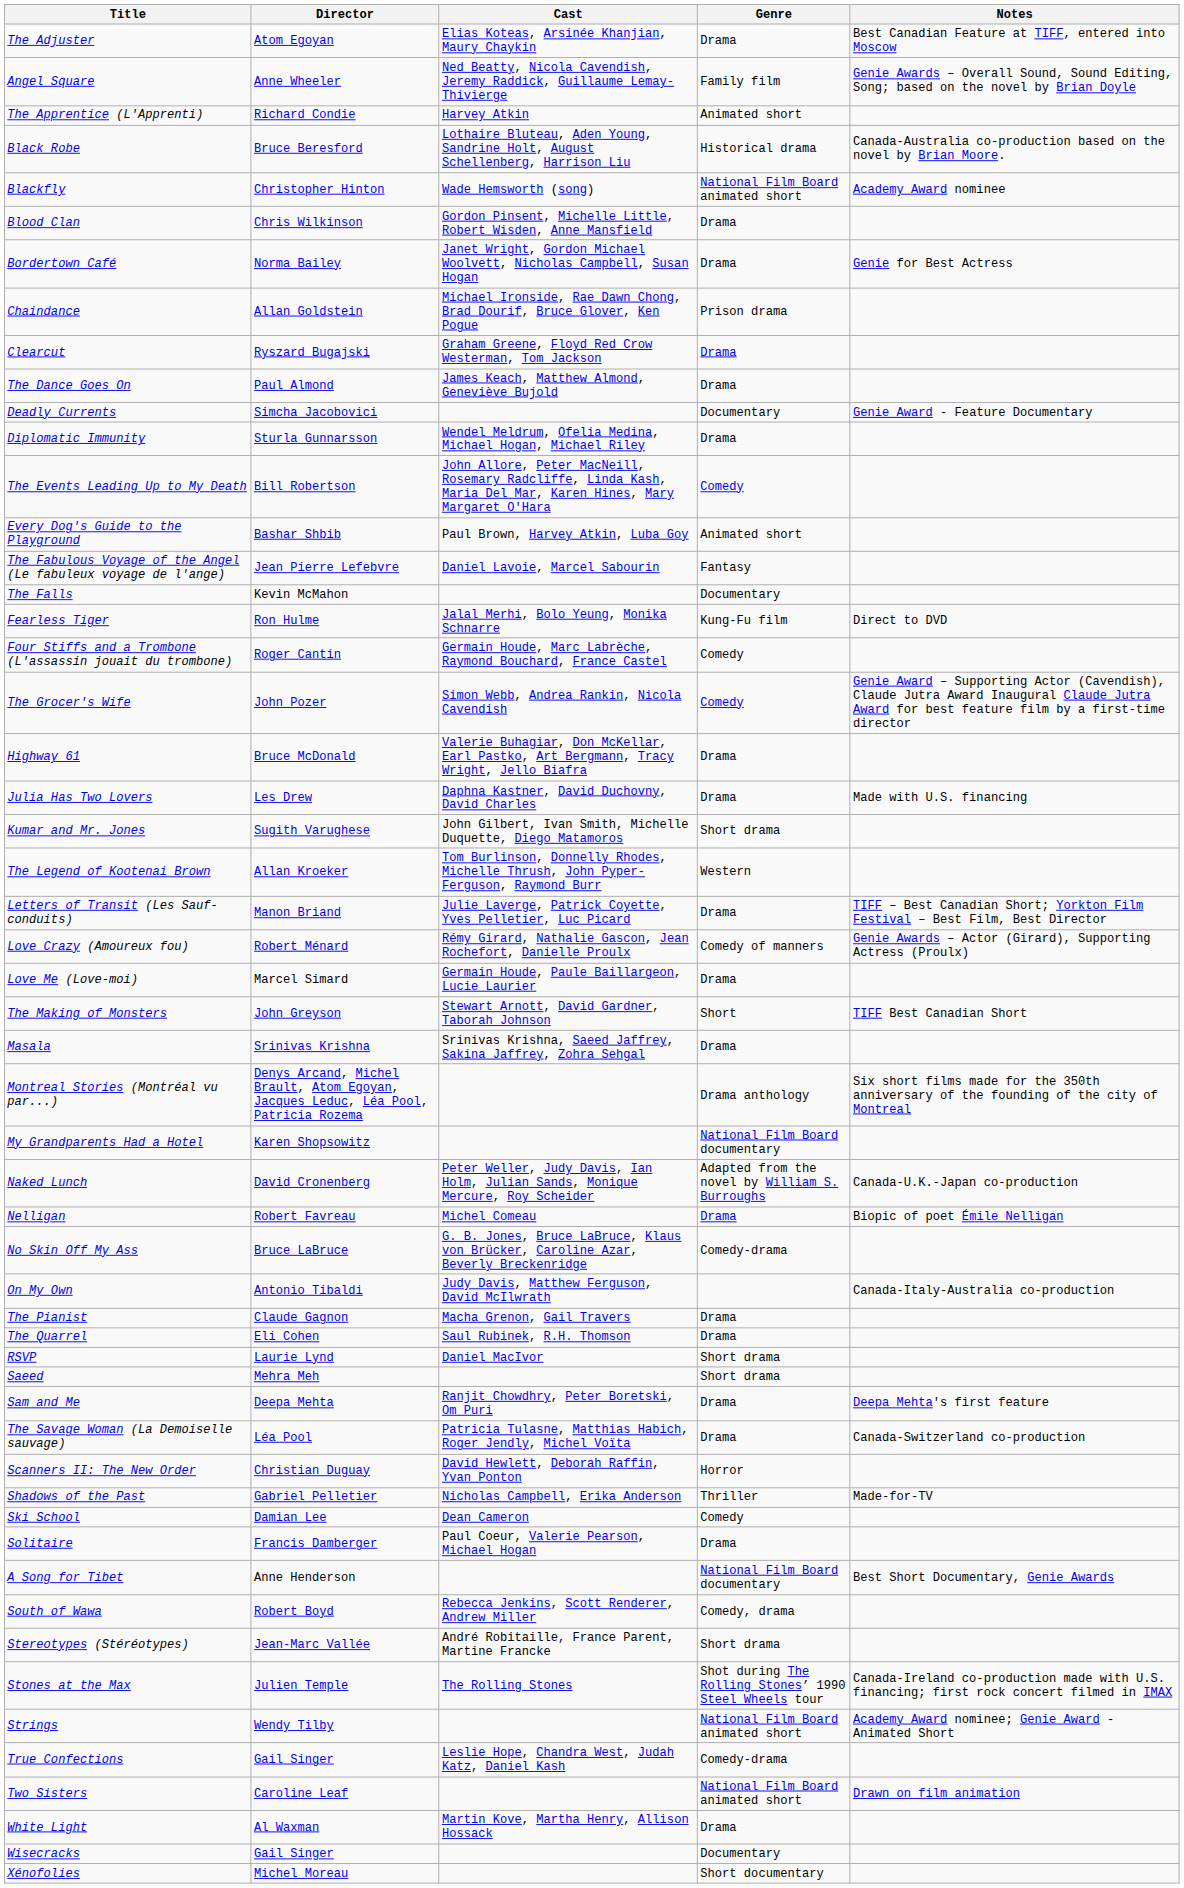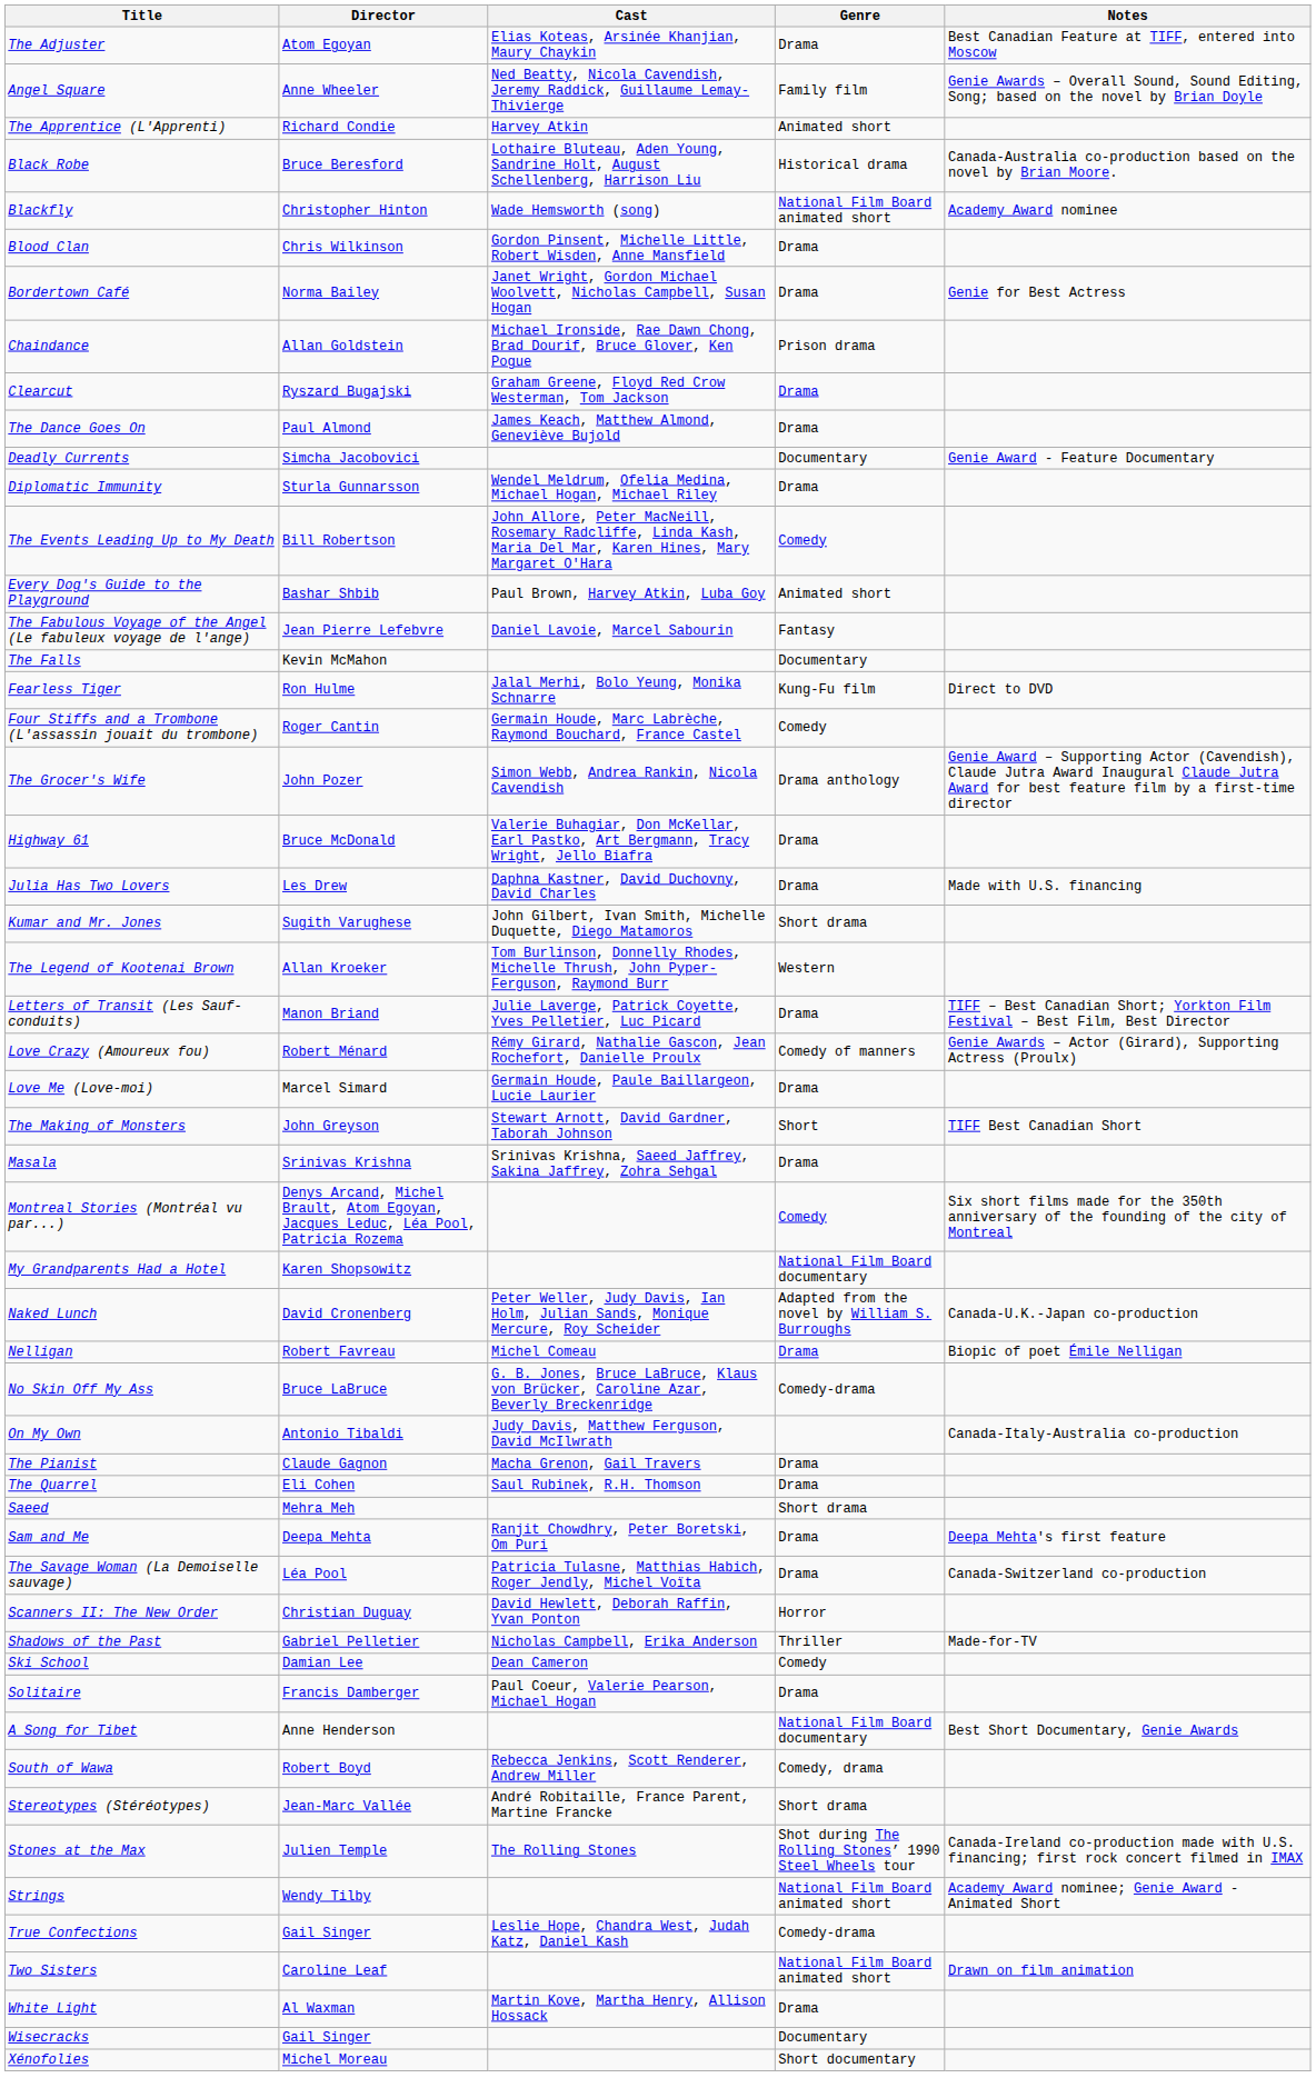The Grocer's Wife | Genre: Comedy -> Drama anthology
Montreal Stories (Montréal vu par...) | Genre: Drama anthology -> Comedy
- row: RSVP | Laurie Lynd | Daniel MacIvor | Short drama
